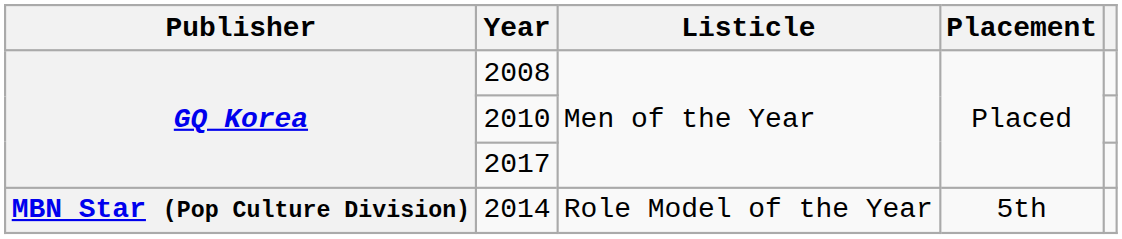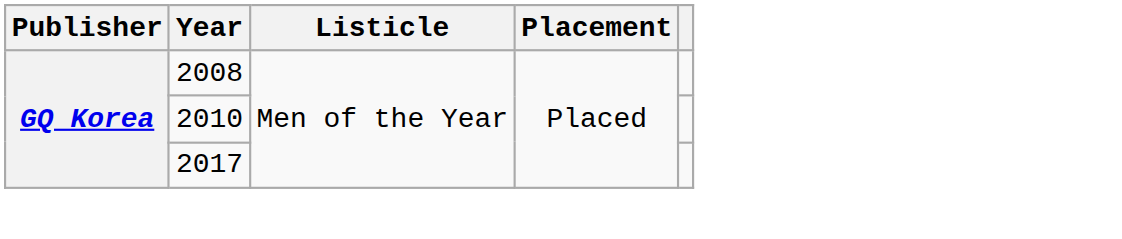- row: MBN Star (Pop Culture Division) | 2014 | Role Model of the Year | 5th
